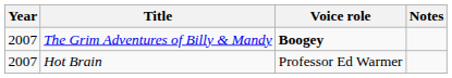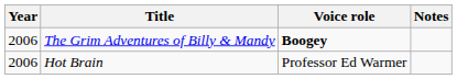The Grim Adventures of Billy & Mandy | Year: 2007 -> 2006
Hot Brain | Year: 2007 -> 2006
